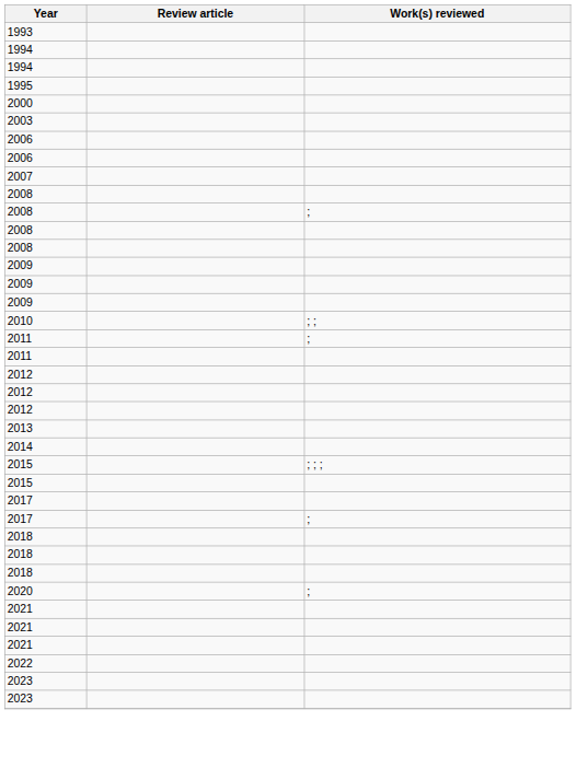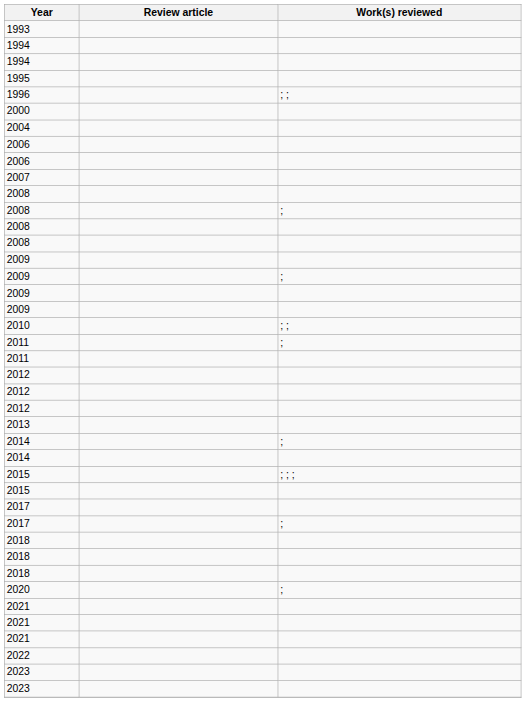+ row: 1996 | ; ;
- row: 2003
+ row: 2004
+ row: 2009 | ;
+ row: 2014 | ;
